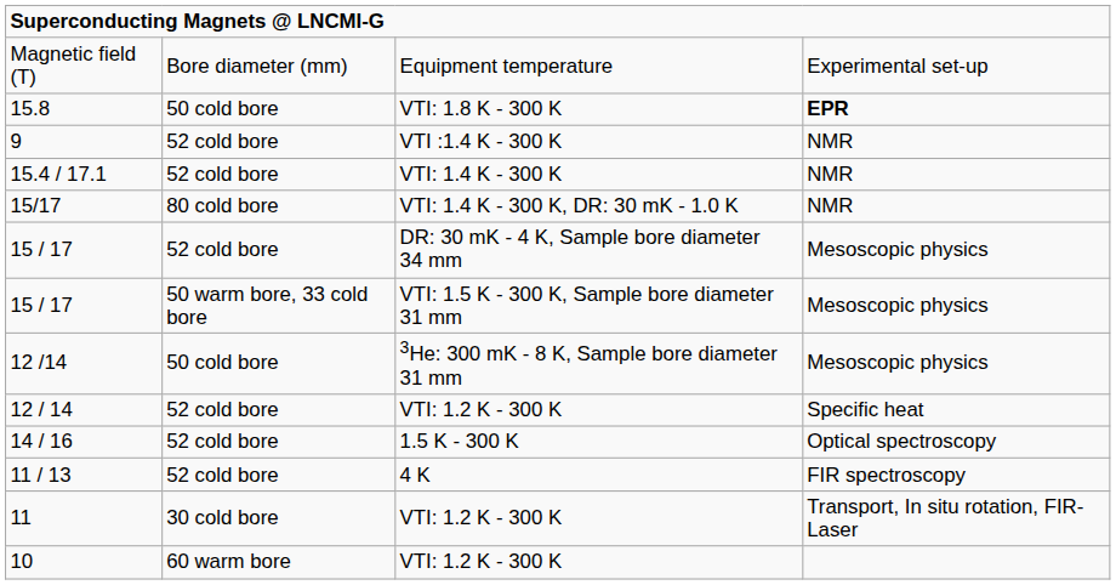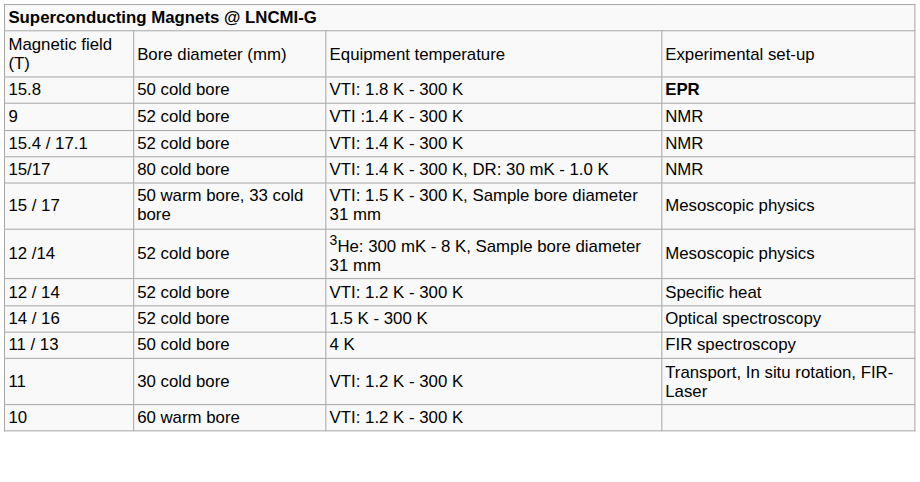- row: 15 / 17 | 52 cold bore | DR: 30 mK - 4 K, Sample bore diameter 34 mm | Mesoscopic physics
12 /14 | column 2: 50 cold bore -> 52 cold bore
11 / 13 | column 2: 52 cold bore -> 50 cold bore
